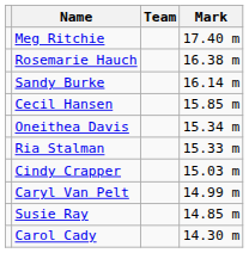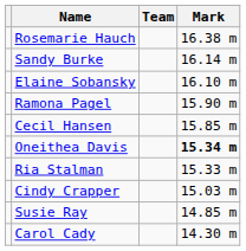- row: Meg Ritchie | 17.40 m
+ row: Elaine Sobansky | 16.10 m
+ row: Ramona Pagel | 15.90 m
Oneithea Davis | Mark: normal -> bold
- row: Caryl Van Pelt | 14.99 m
